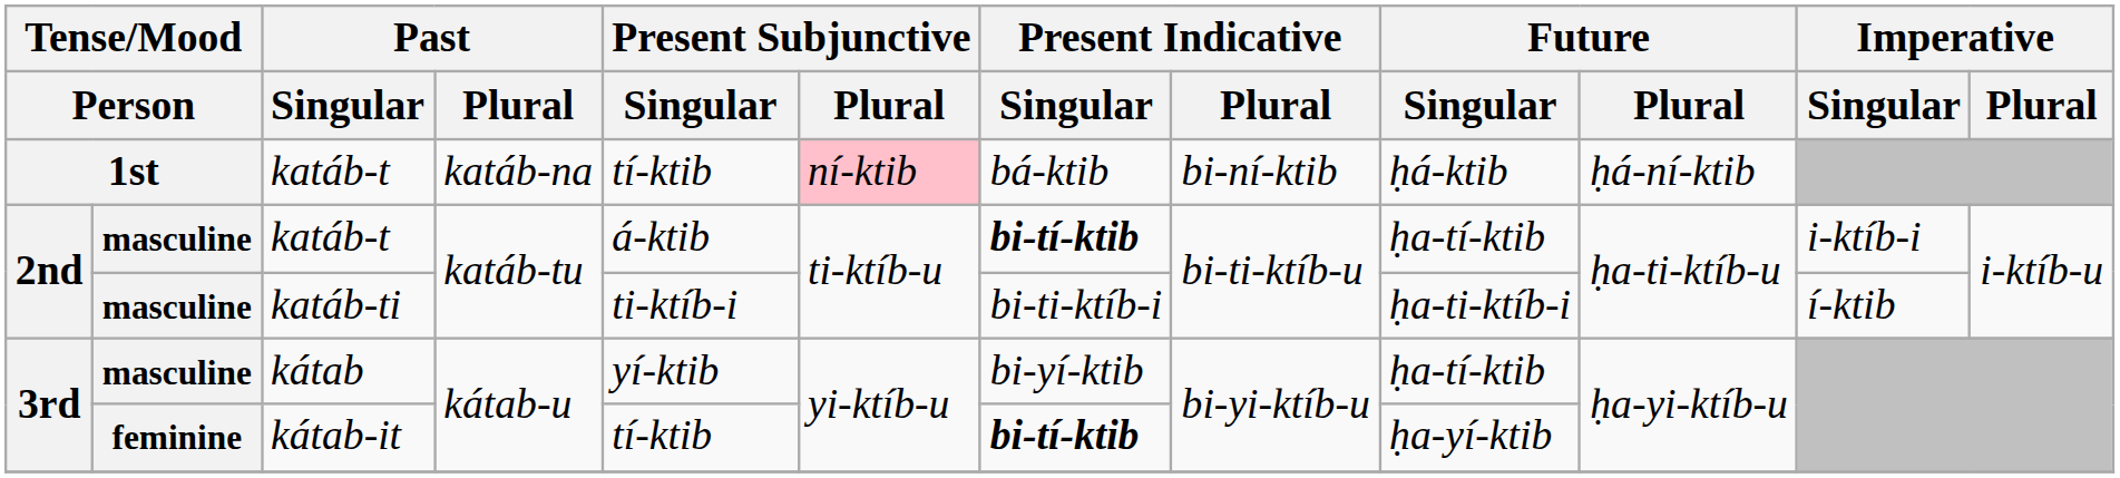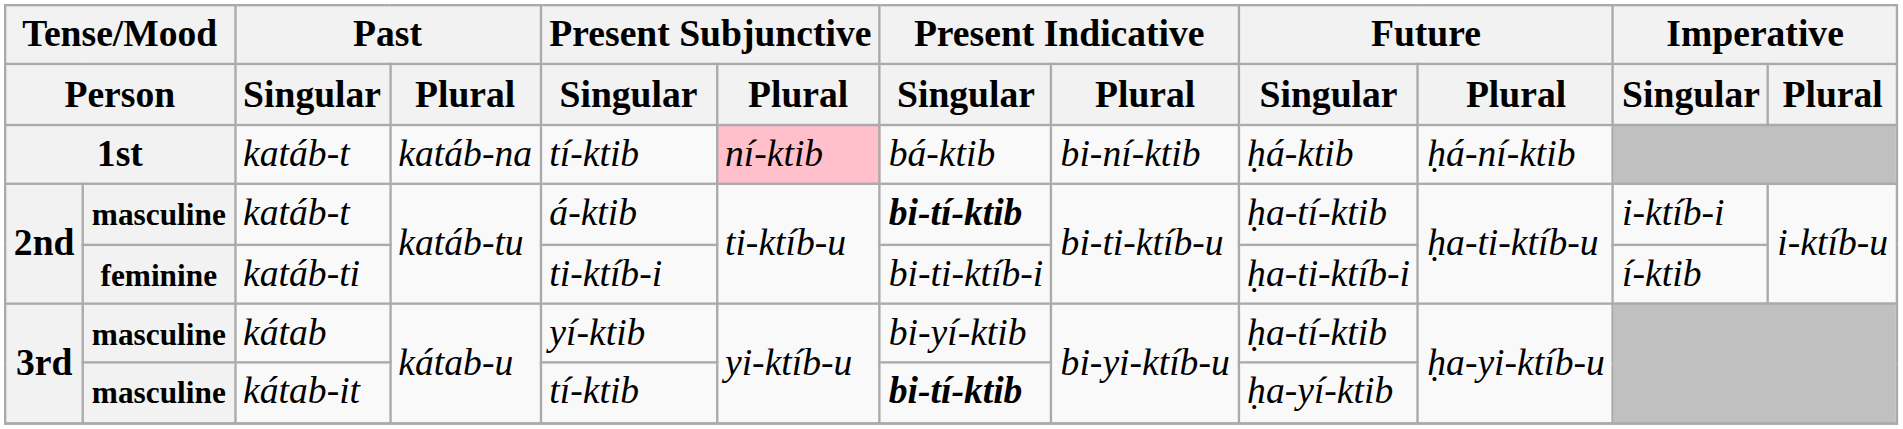katáb-ti | column 2: masculine -> feminine
kátab-it | column 2: feminine -> masculine
